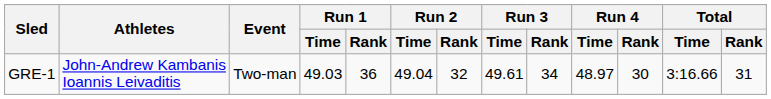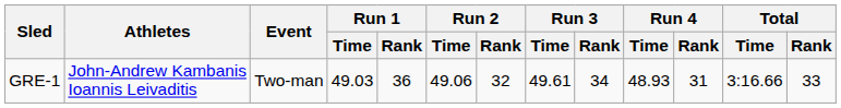GRE-1 | Run 2 / Time: 49.04 -> 49.06
GRE-1 | Run 4 / Time: 48.97 -> 48.93
GRE-1 | Run 4 / Rank: 30 -> 31
GRE-1 | Total / Rank: 31 -> 33
